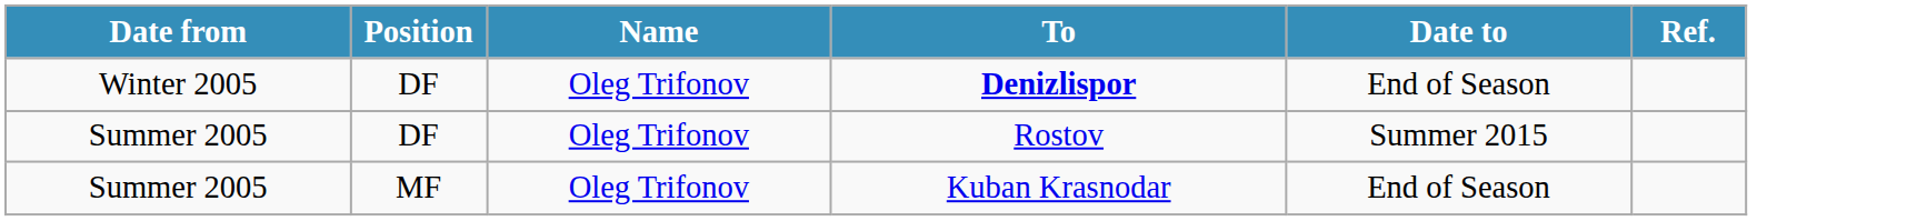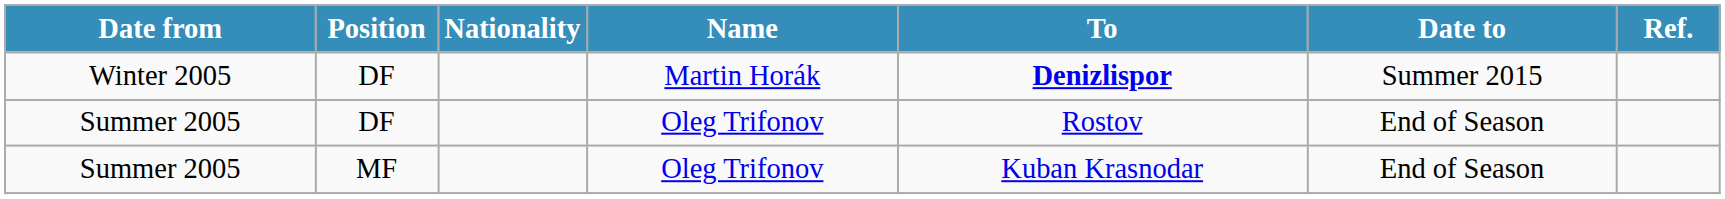+ column: Nationality
Winter 2005 | Name: Oleg Trifonov -> Martin Horák
Winter 2005 | Date to: End of Season -> Summer 2015
Summer 2005 / DF | Date to: Summer 2015 -> End of Season
